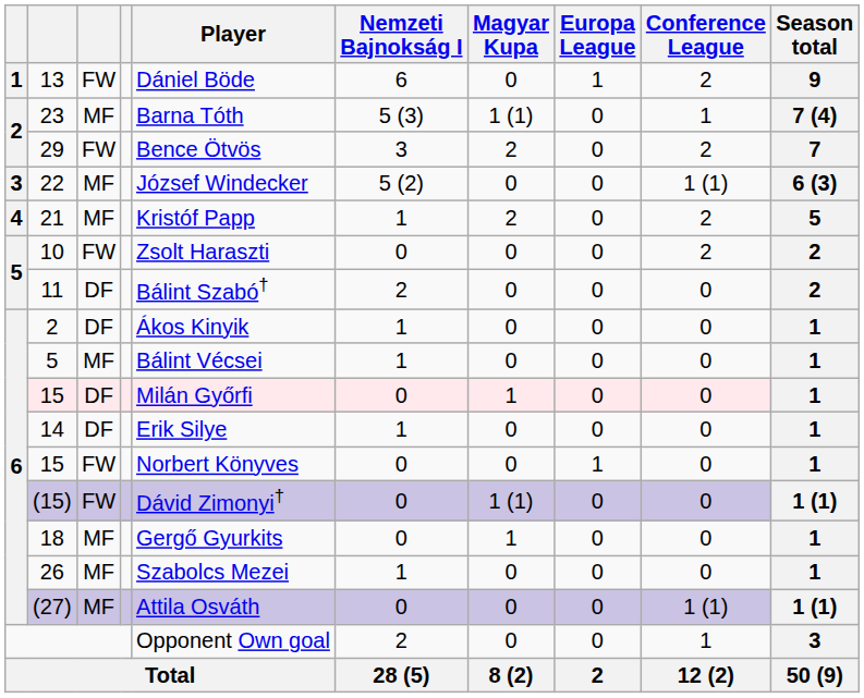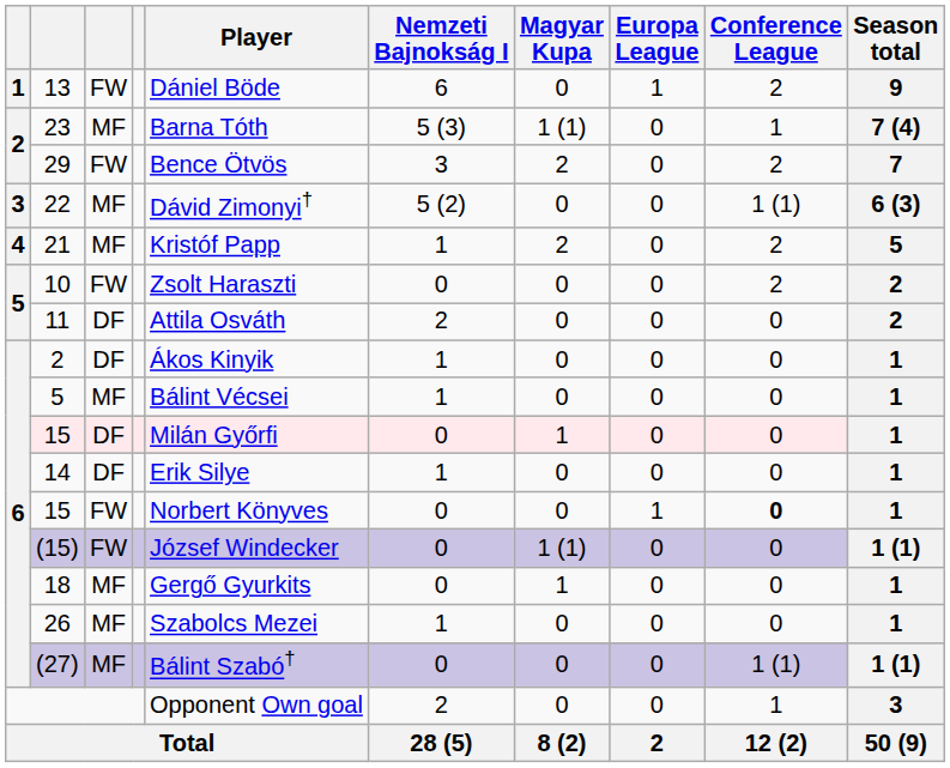22 | Player: József Windecker -> Dávid Zimonyi†
11 | Player: Bálint Szabó† -> Attila Osváth
15 / FW | Conference League: normal -> bold
(15) | Player: Dávid Zimonyi† -> József Windecker
(27) | Player: Attila Osváth -> Bálint Szabó†
